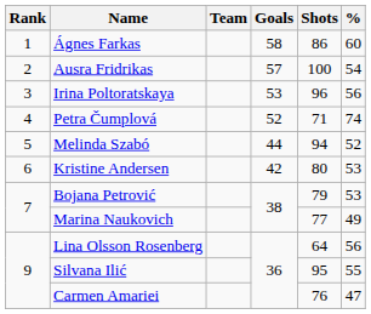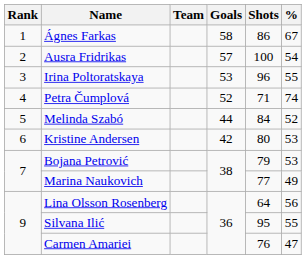Ágnes Farkas | %: 60 -> 67
Irina Poltoratskaya | %: 56 -> 55
Melinda Szabó | Shots: 94 -> 84
